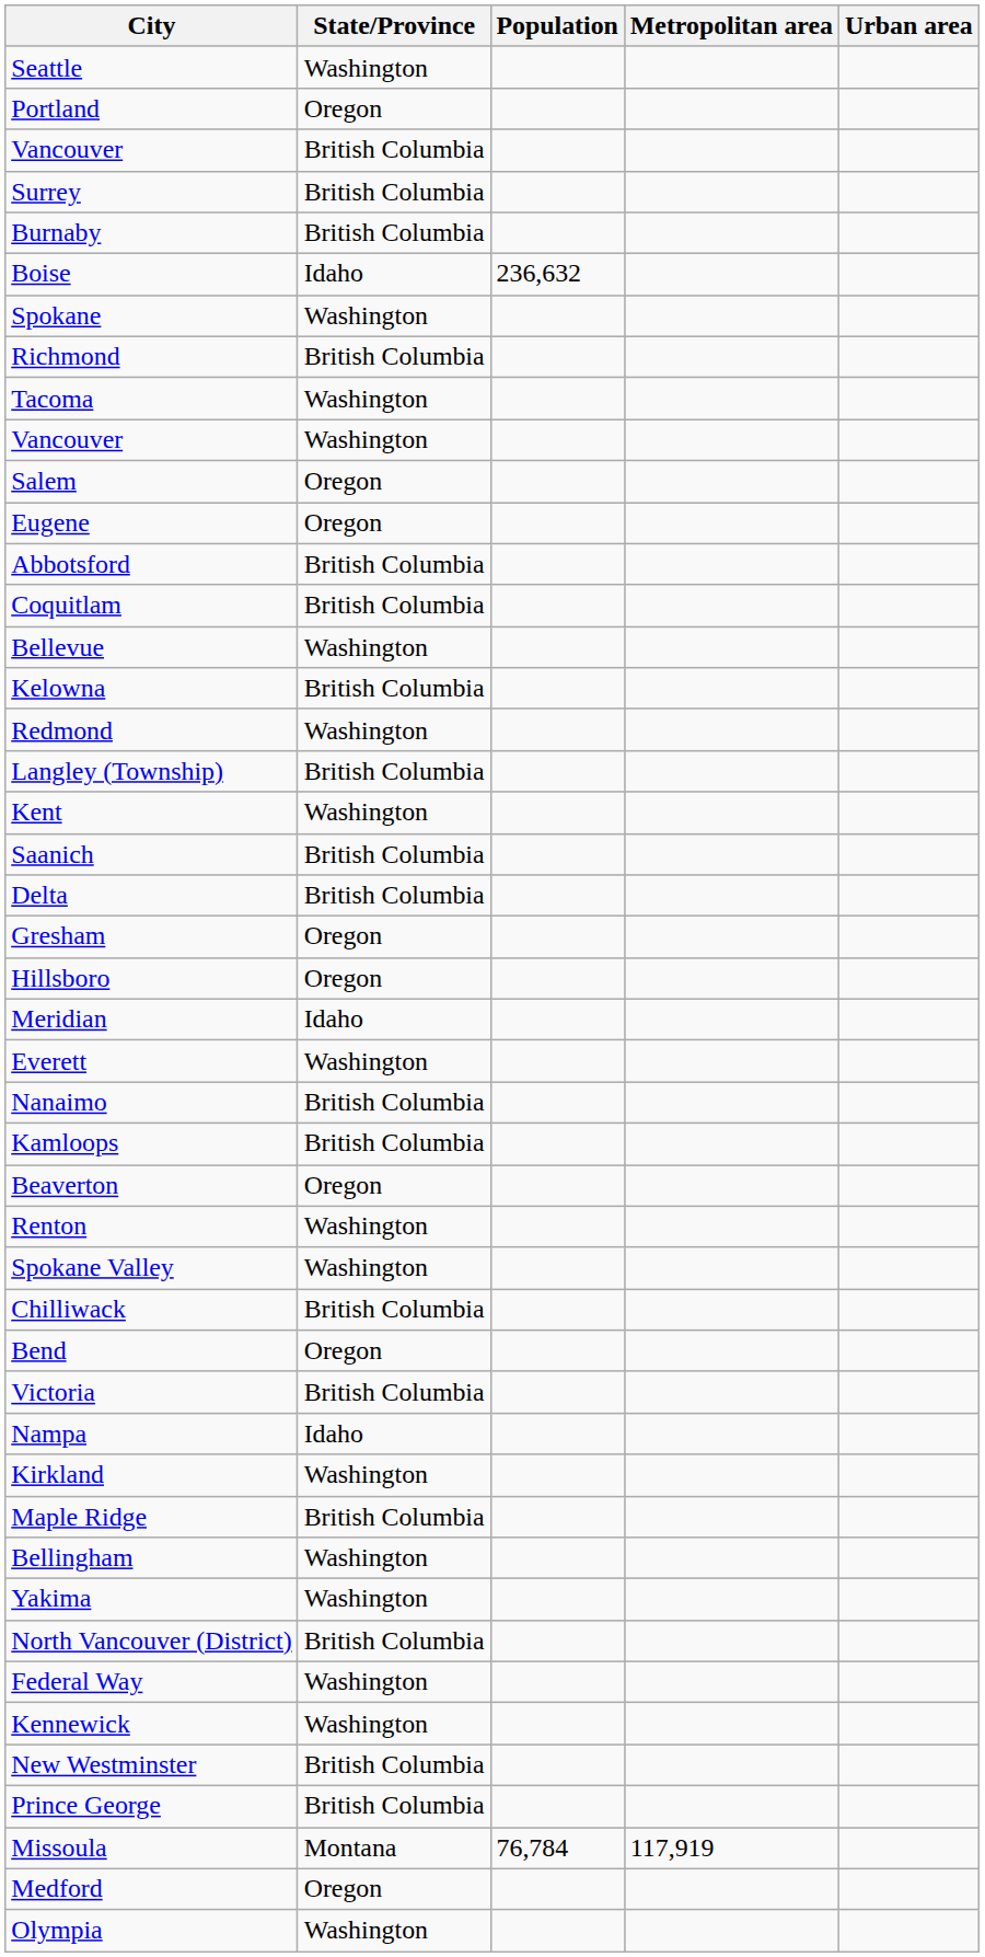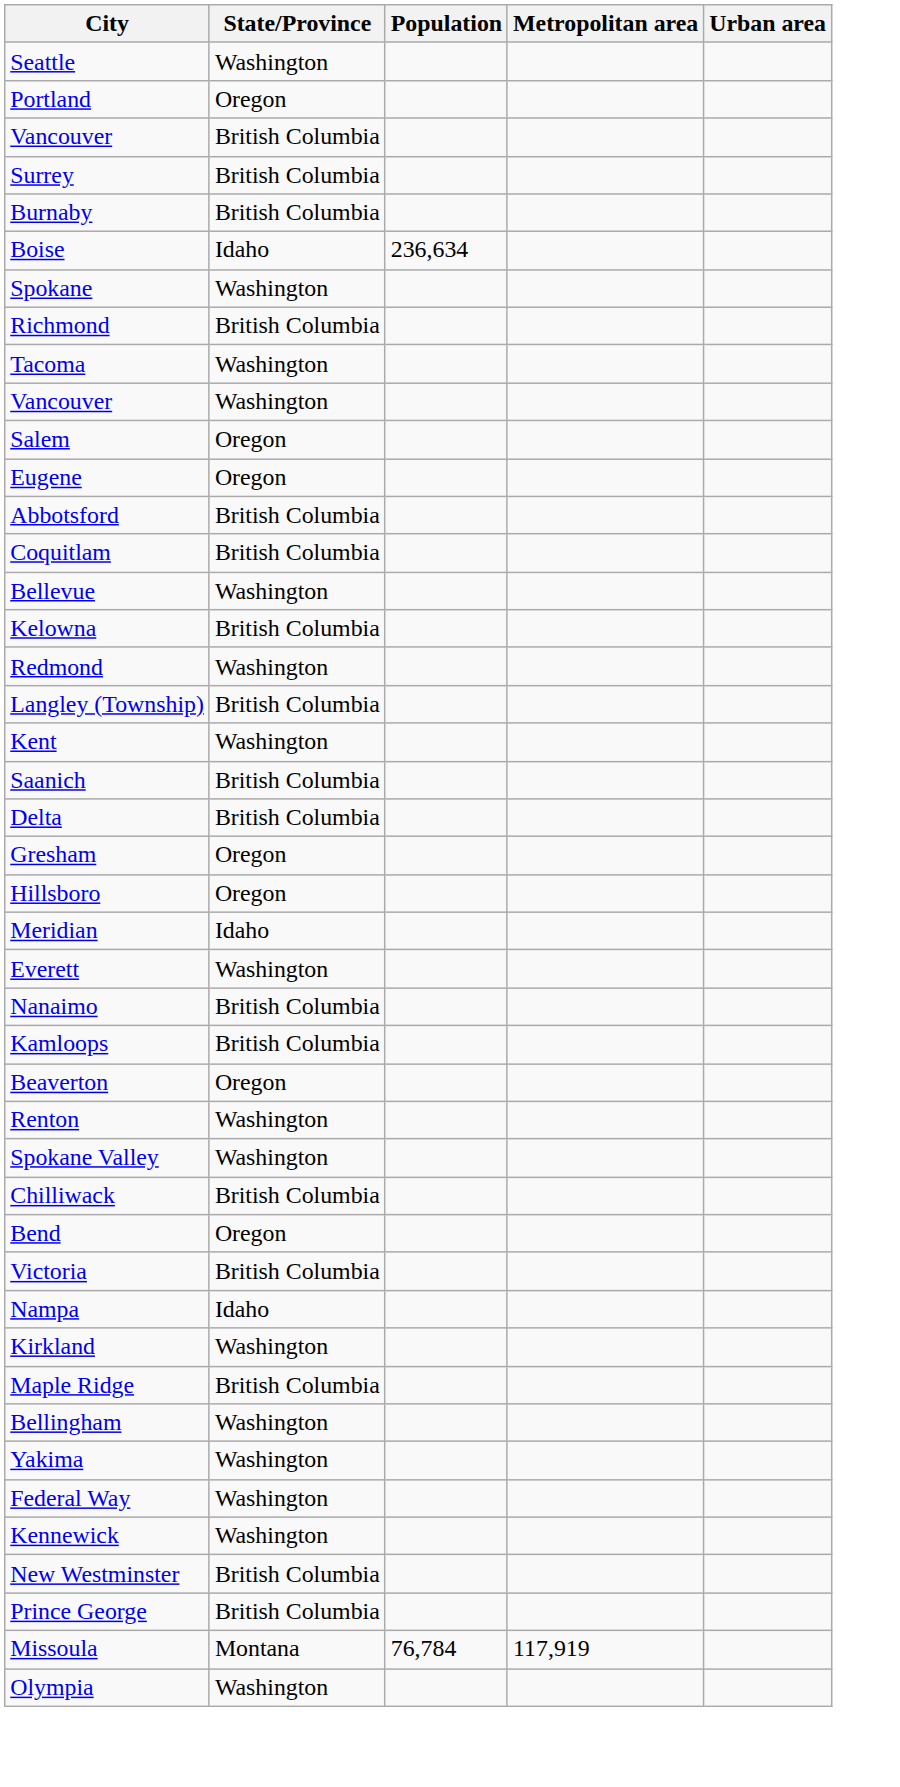Boise | Population: 236,632 -> 236,634
- row: North Vancouver (District) | British Columbia
- row: Medford | Oregon
